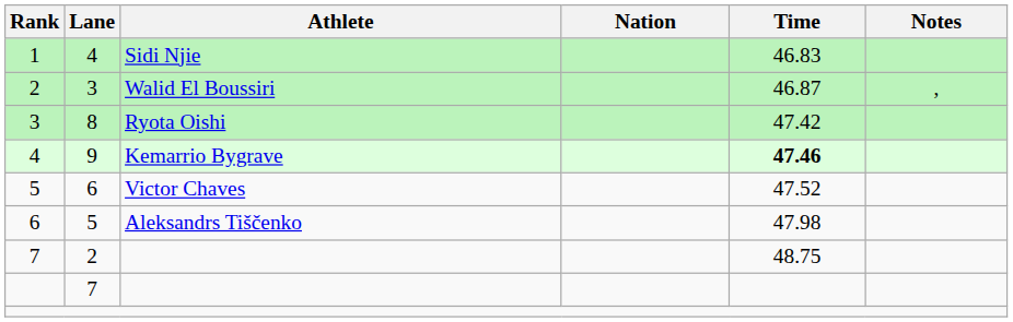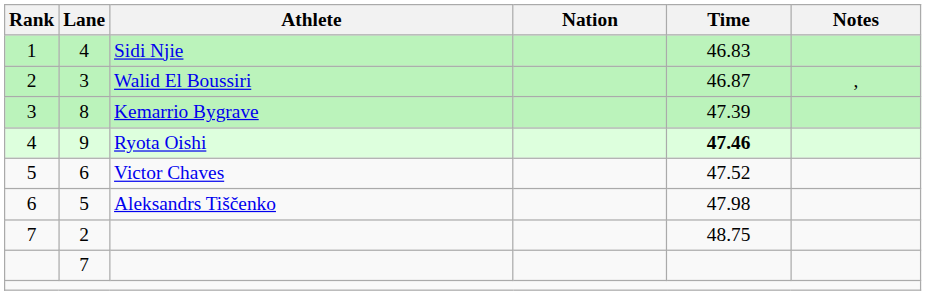8 | Athlete: Ryota Oishi -> Kemarrio Bygrave
8 | Time: 47.42 -> 47.39
9 | Athlete: Kemarrio Bygrave -> Ryota Oishi
